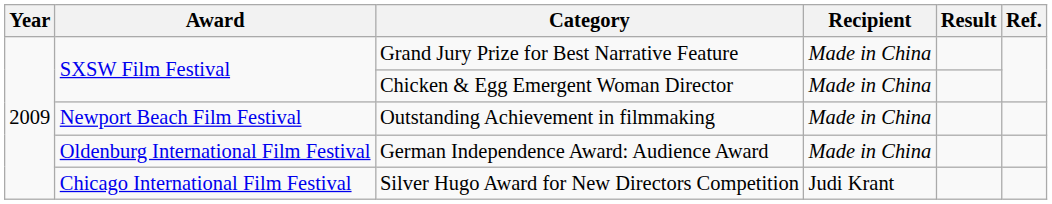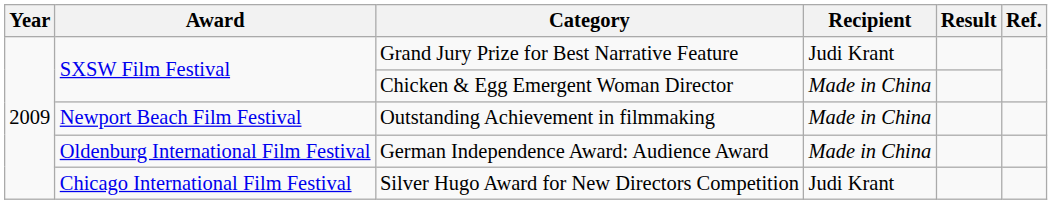Grand Jury Prize for Best Narrative Feature | Recipient: Made in China -> Judi Krant
